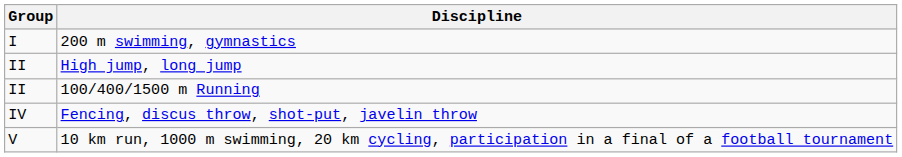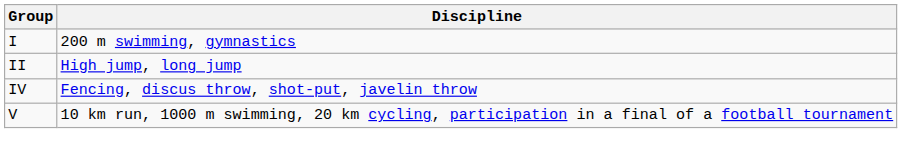- row: II | 100/400/1500 m Running
